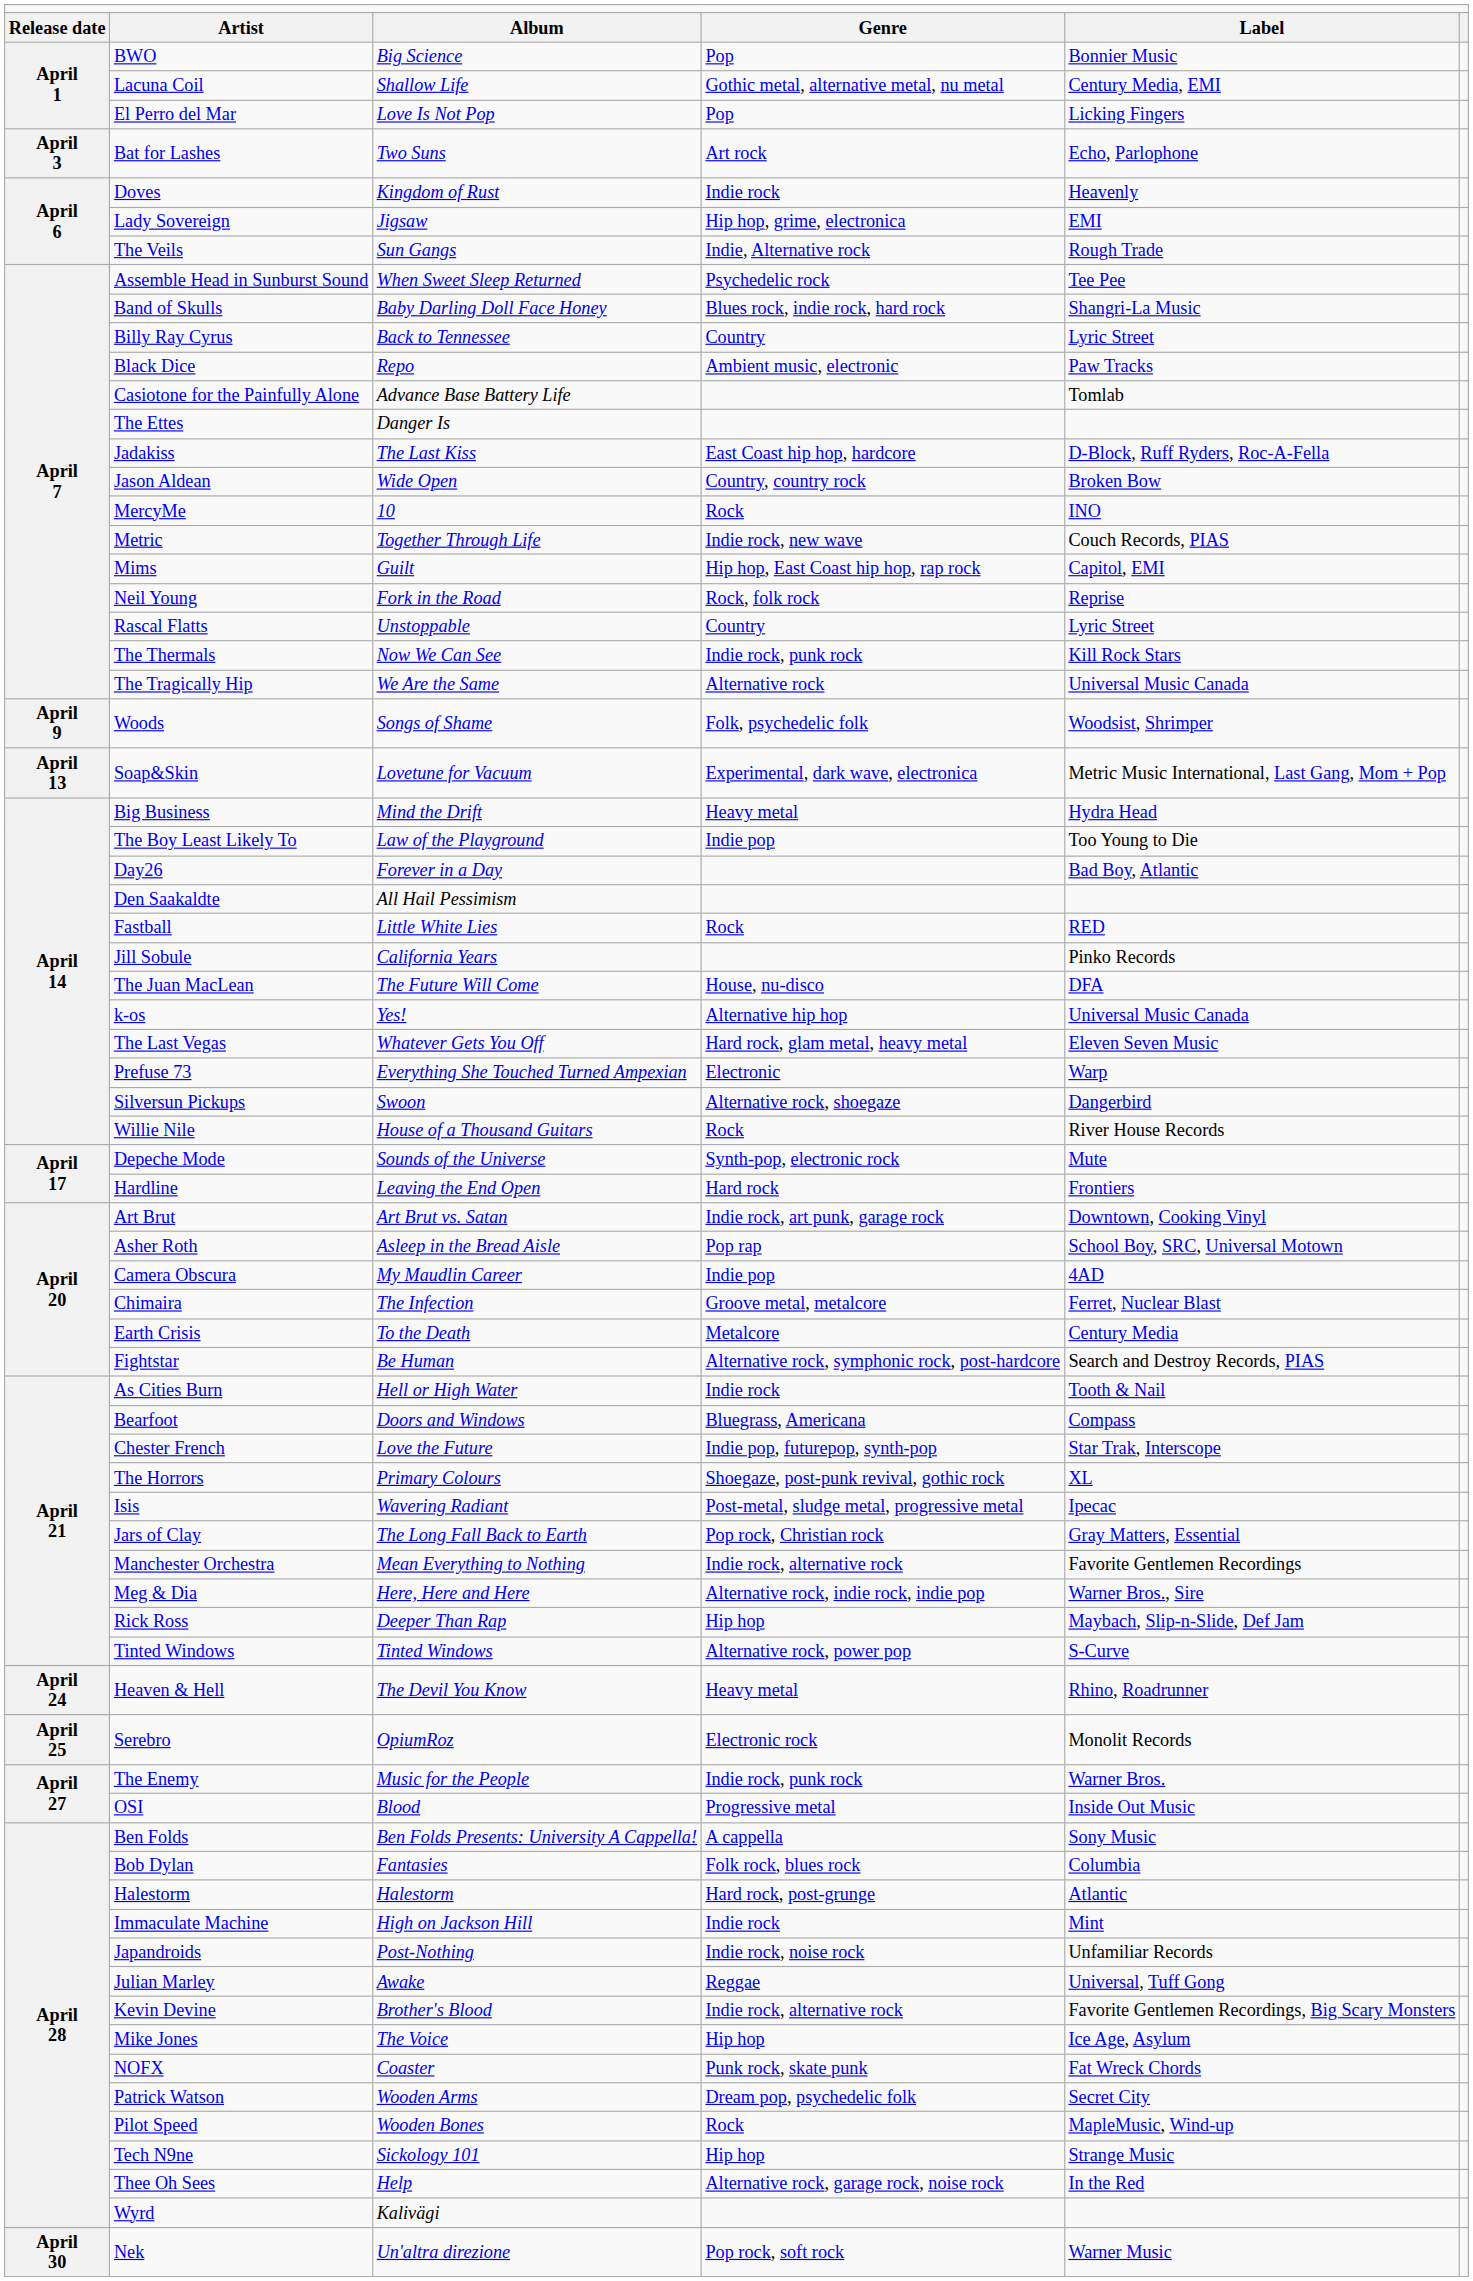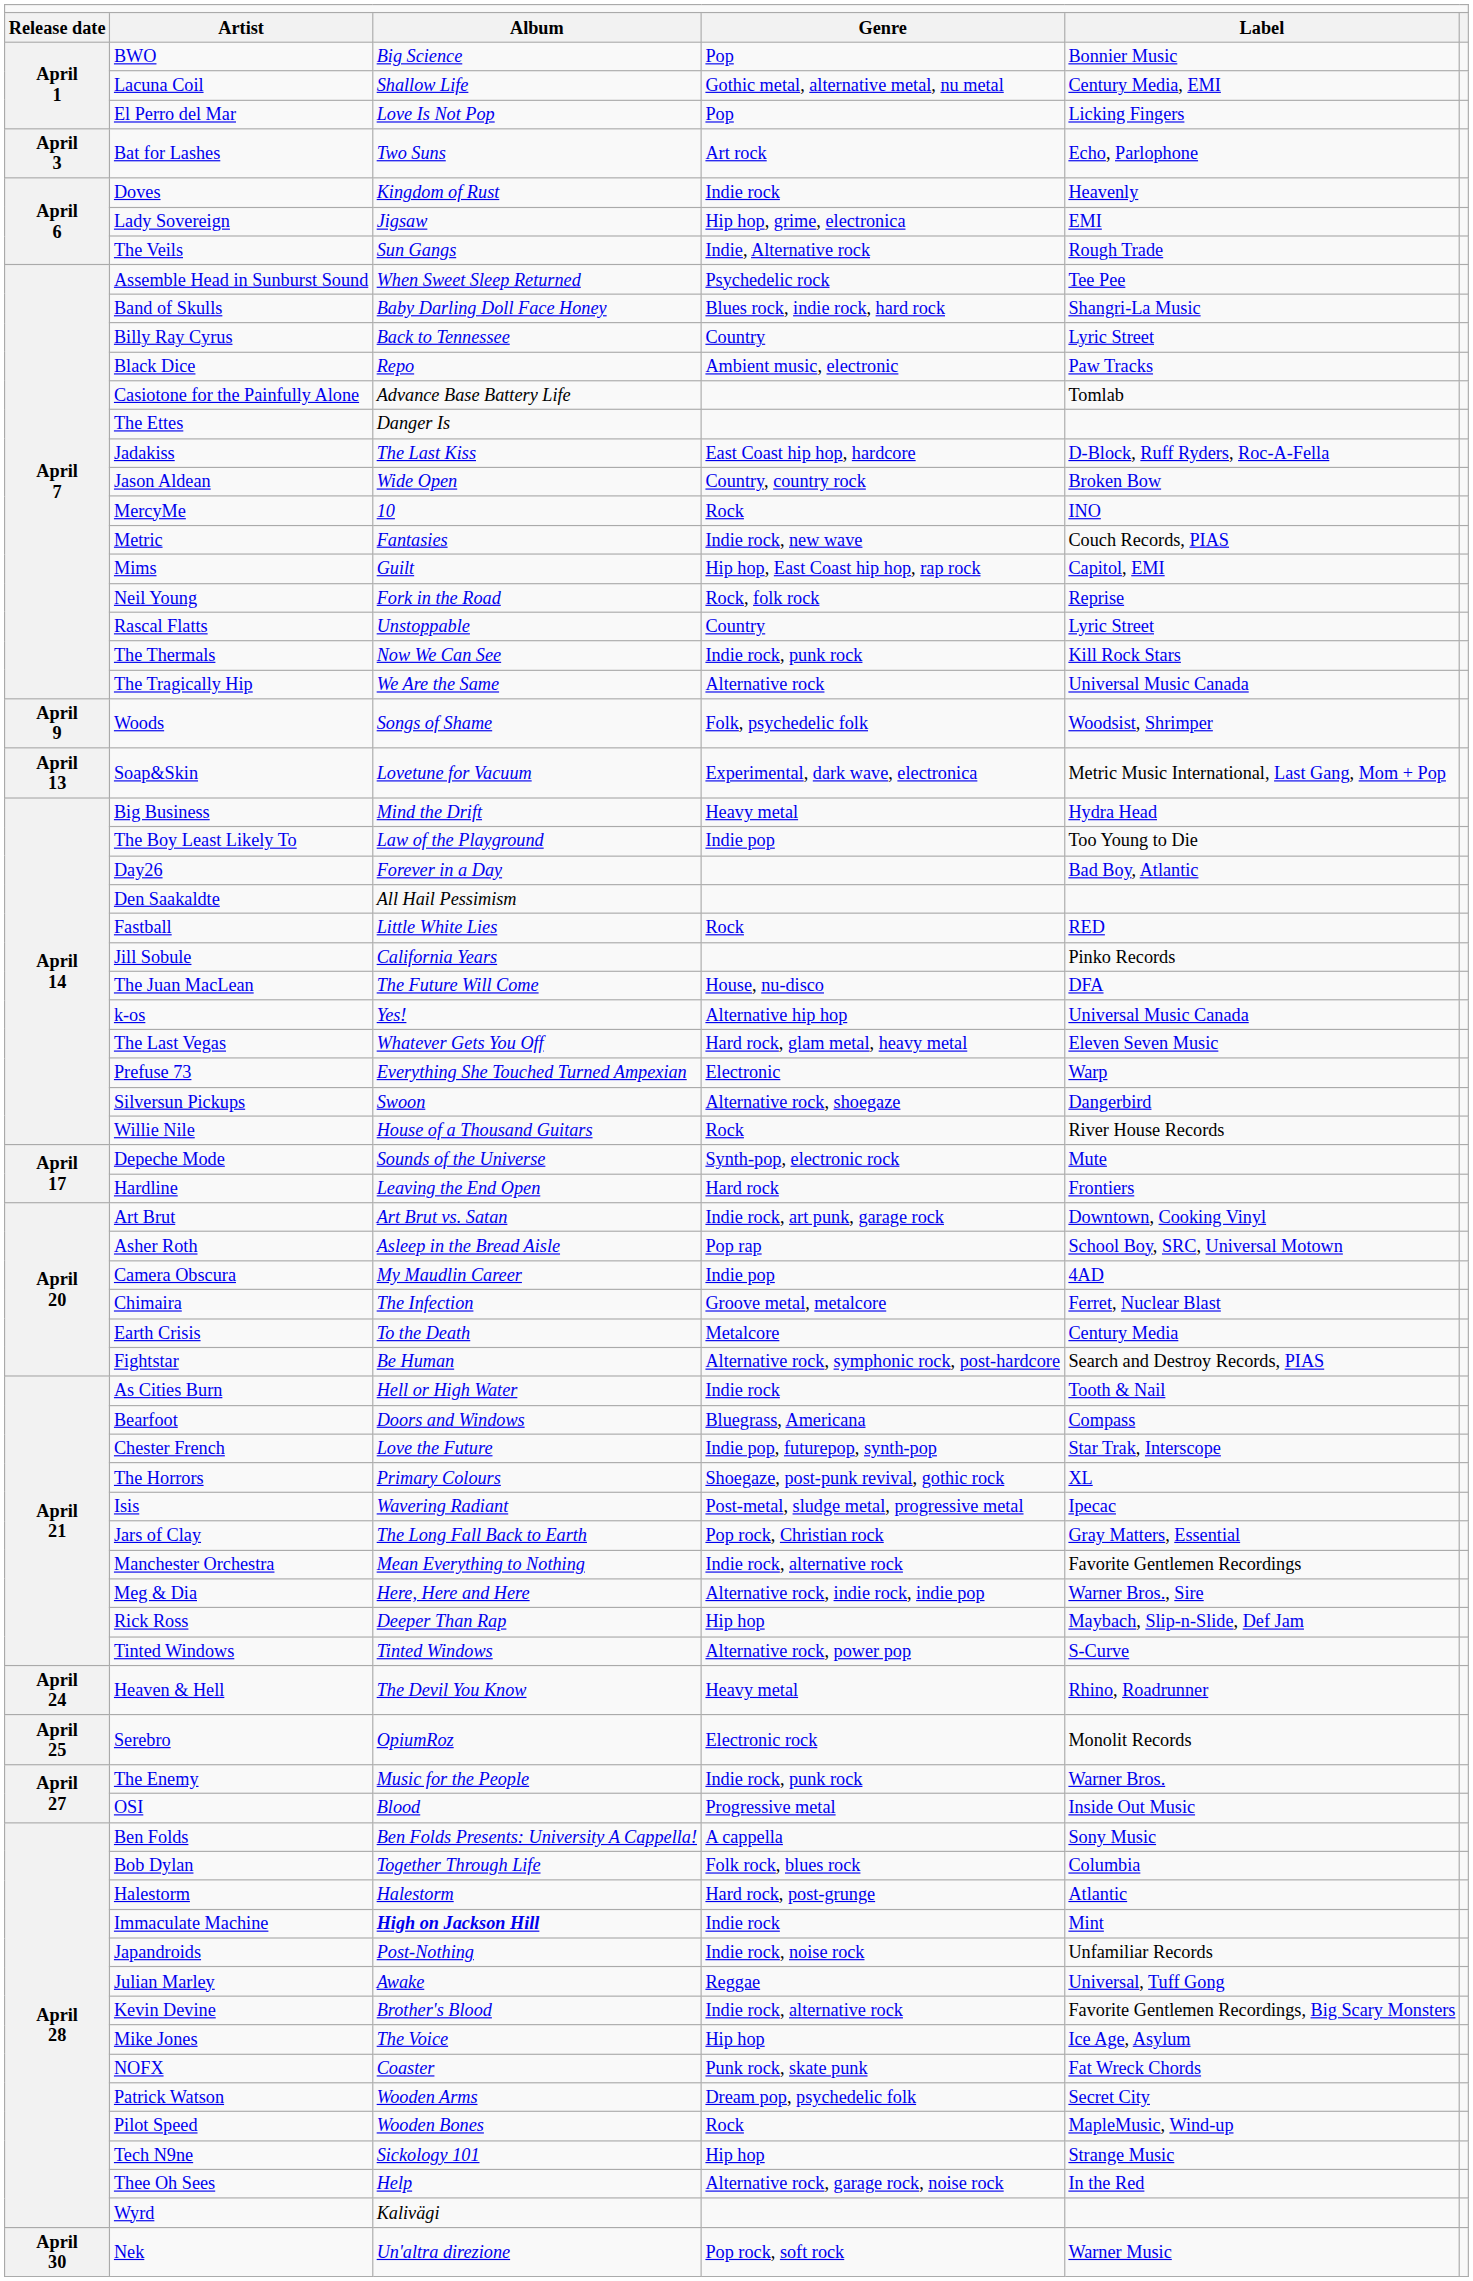Metric | column 3: Together Through Life -> Fantasies
Bob Dylan | column 3: Fantasies -> Together Through Life
Immaculate Machine | column 3: normal -> bold
